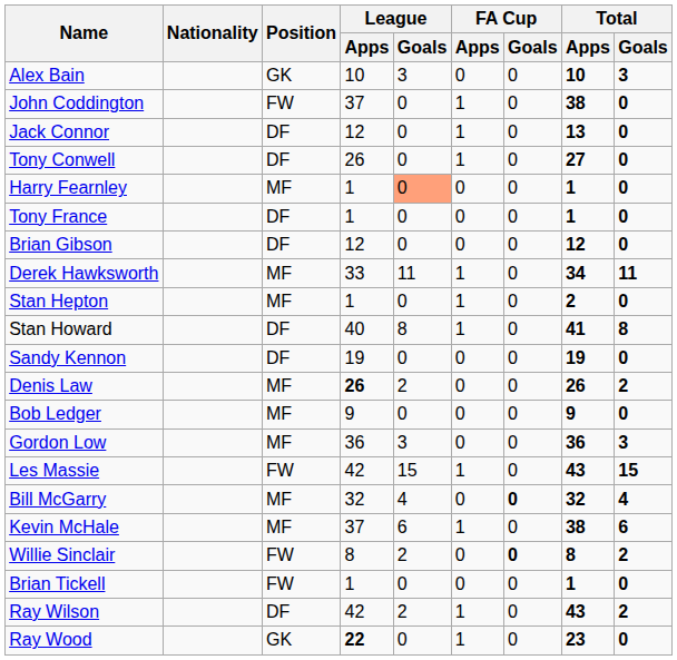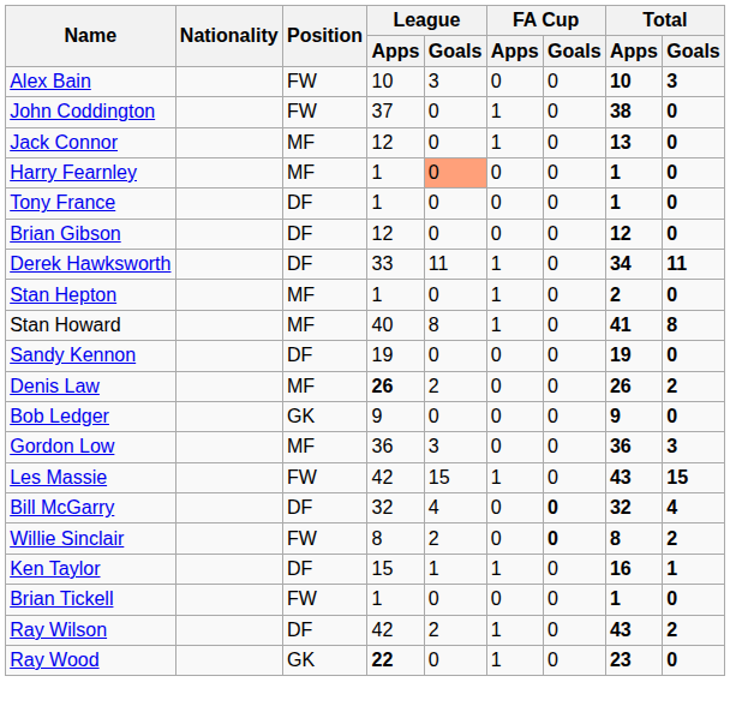Alex Bain | Position: GK -> FW
Jack Connor | Position: DF -> MF
- row: Tony Conwell | DF | 26 | 0 | 1 | 0 | 27 | 0
Derek Hawksworth | Position: MF -> DF
Stan Howard | Position: DF -> MF
Bob Ledger | Position: MF -> GK
Bill McGarry | Position: MF -> DF
- row: Kevin McHale | MF | 37 | 6 | 1 | 0 | 38 | 6
+ row: Ken Taylor | DF | 15 | 1 | 1 | 0 | 16 | 1
